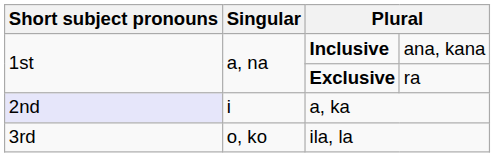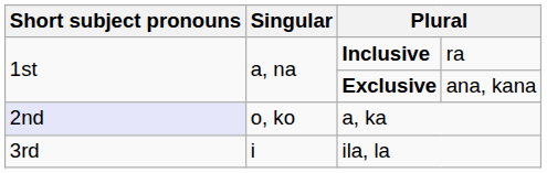Inclusive | column 4: ana, kana -> ra
Exclusive | column 4: ra -> ana, kana
a, ka | Singular: i -> o, ko
ila, la | Singular: o, ko -> i
